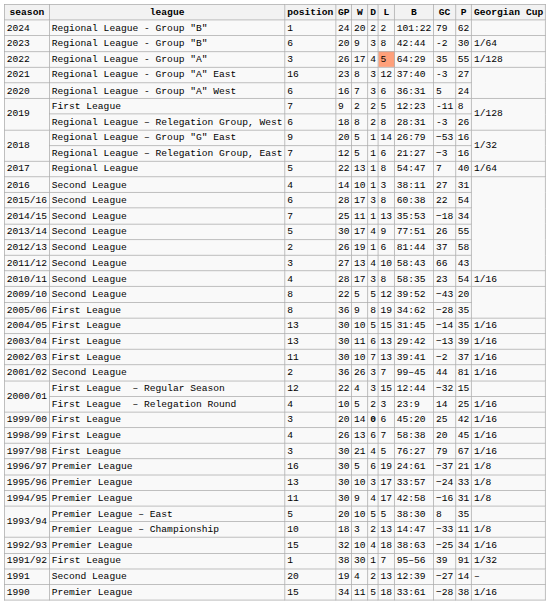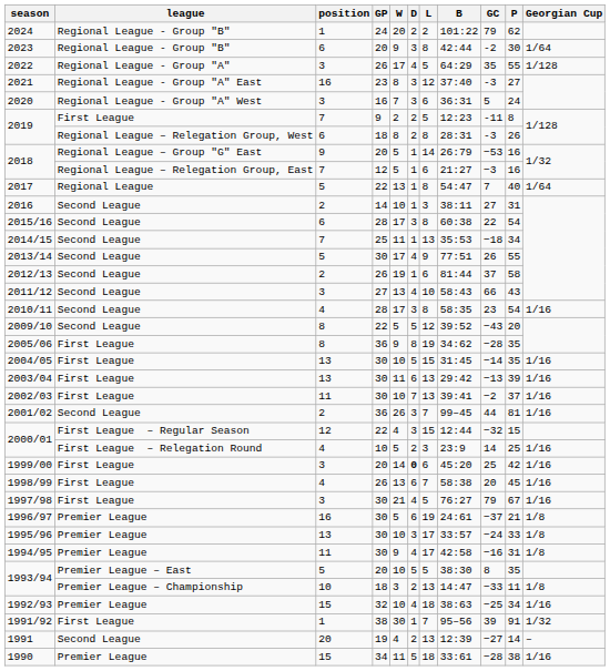2022 | L: lightsalmon background -> no background
2020 | position: 6 -> 3
2016 | position: 4 -> 2
